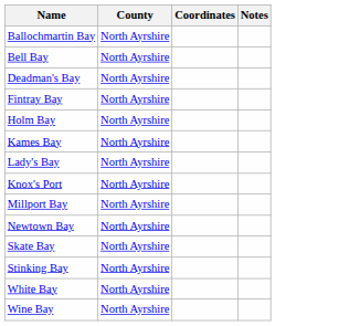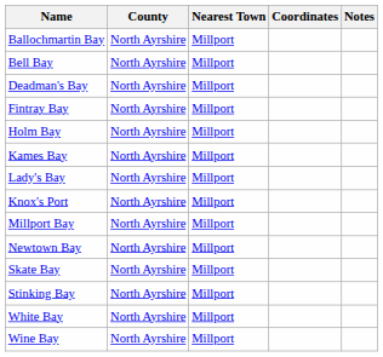+ column: Nearest Town | Millport | Millport | Millport | Millport | Millport | Millport | Millport | Millport | Millport | Millport | Millport | Millport | Millport | Millport
